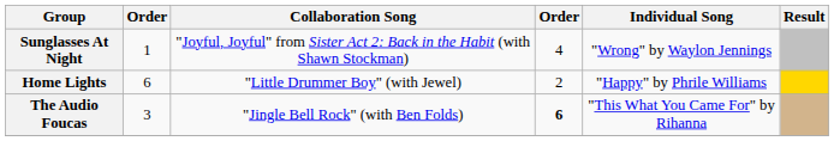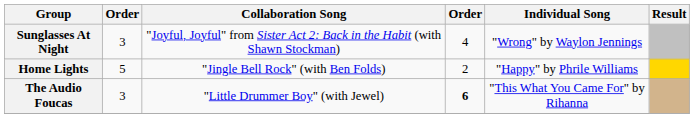Sunglasses At Night | column 2: 1 -> 3
Home Lights | column 2: 6 -> 5
Home Lights | Collaboration Song: "Little Drummer Boy" (with Jewel) -> "Jingle Bell Rock" (with Ben Folds)
The Audio Foucas | Collaboration Song: "Jingle Bell Rock" (with Ben Folds) -> "Little Drummer Boy" (with Jewel)
